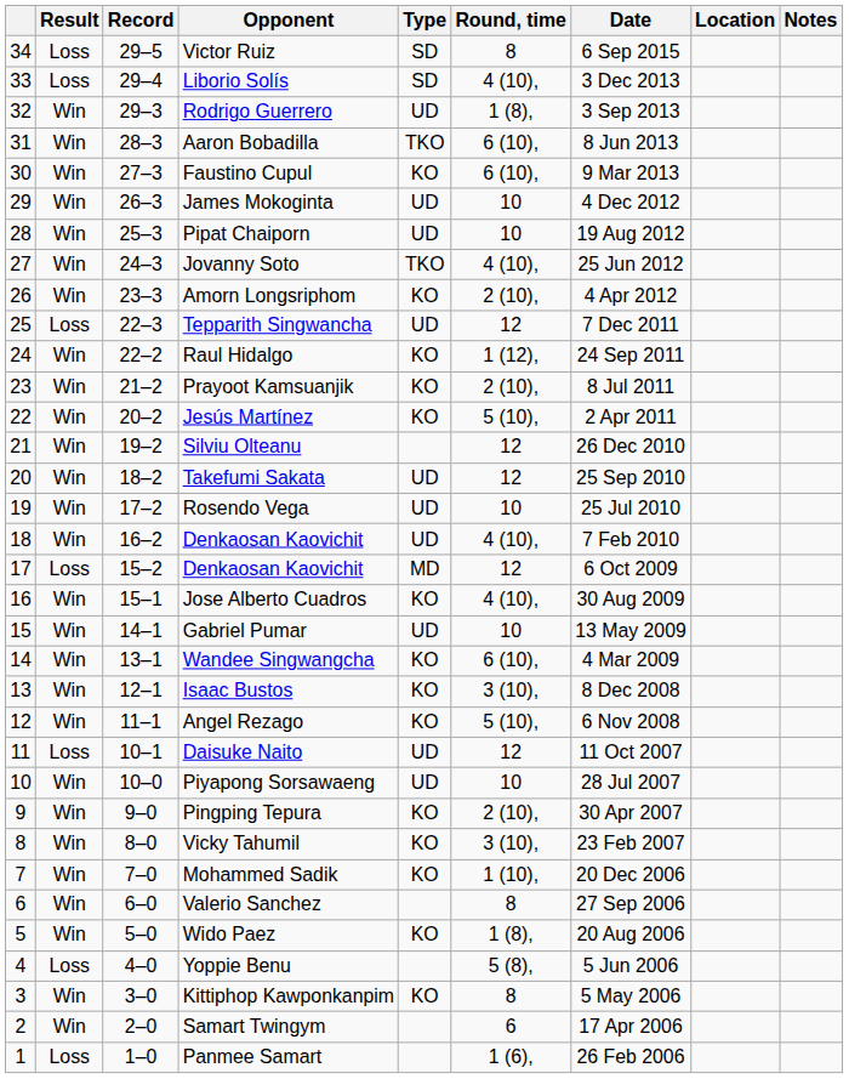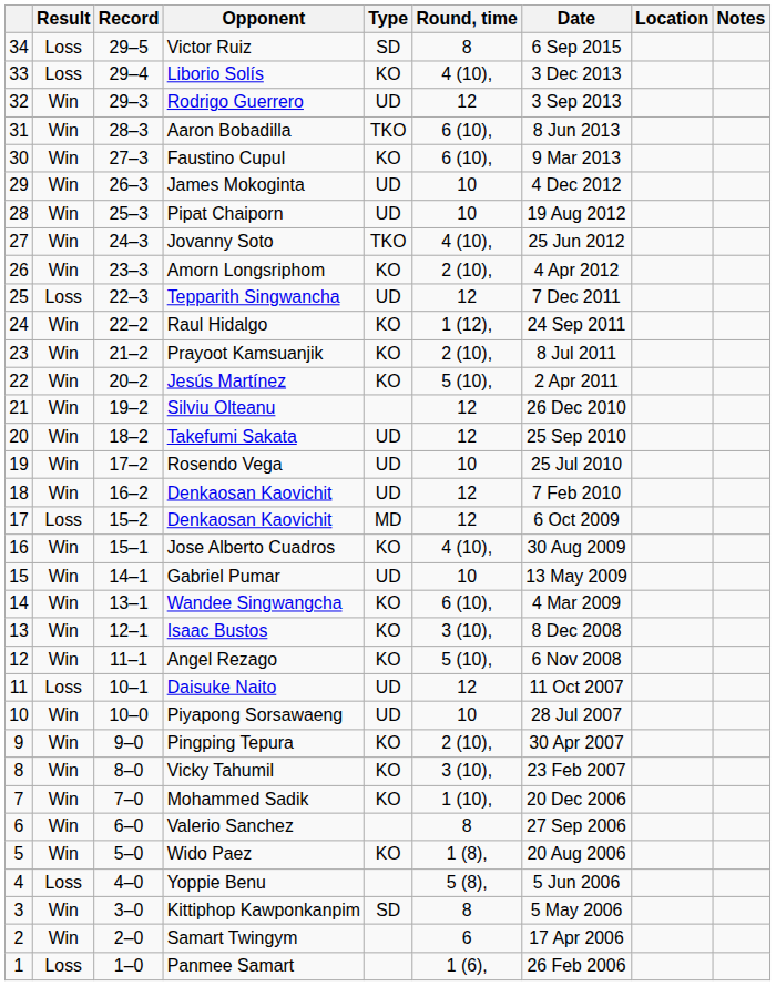Liborio Solís | Type: SD -> KO
Rodrigo Guerrero | Round, time: 1 (8), -> 12
18 / Denkaosan Kaovichit | Round, time: 4 (10), -> 12
Kittiphop Kawponkanpim | Type: KO -> SD
